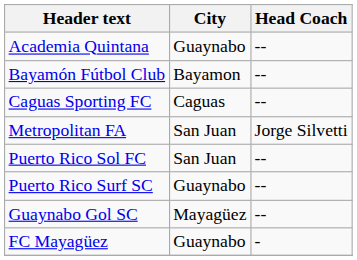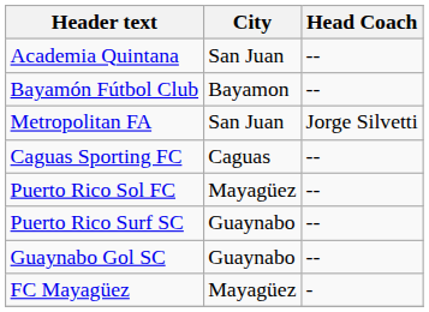Academia Quintana | City: Guaynabo -> San Juan
rows swapped: Caguas Sporting FC <-> Metropolitan FA
Puerto Rico Sol FC | City: San Juan -> Mayagüez
Guaynabo Gol SC | City: Mayagüez -> Guaynabo
FC Mayagüez | City: Guaynabo -> Mayagüez
